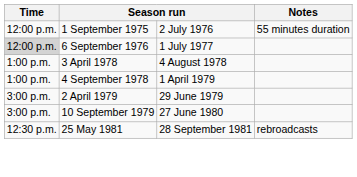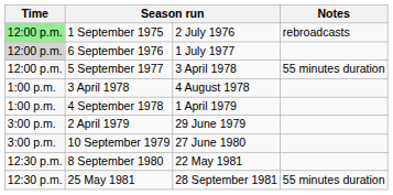1 September 1975 | Time: no background -> lightgreen background
1 September 1975 | Notes: 55 minutes duration -> rebroadcasts
+ row: 12:00 p.m. | 5 September 1977 | 3 April 1978 | 55 minutes duration
+ row: 12:30 p.m. | 8 September 1980 | 22 May 1981
25 May 1981 | Notes: rebroadcasts -> 55 minutes duration
